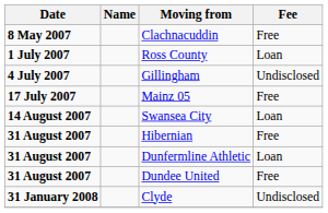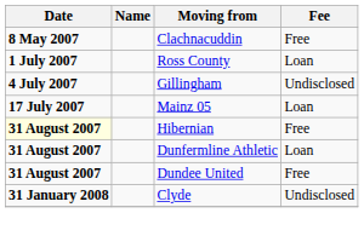Mainz 05 | Fee: Free -> Loan
- row: 14 August 2007 | Swansea City | Loan
Hibernian | Date: no background -> lightyellow background
